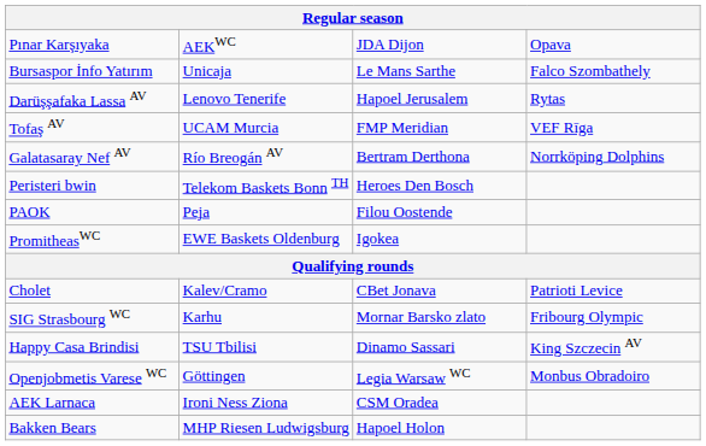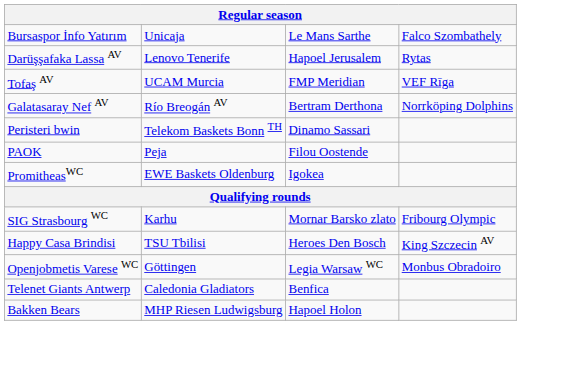- row: Pınar Karşıyaka | AEKWC | JDA Dijon | Opava
Peristeri bwin | column 3: Heroes Den Bosch -> Dinamo Sassari
- row: Cholet | Kalev/Cramo | CBet Jonava | Patrioti Levice
Happy Casa Brindisi | column 3: Dinamo Sassari -> Heroes Den Bosch
+ row: Telenet Giants Antwerp | Caledonia Gladiators | Benfica
- row: AEK Larnaca | Ironi Ness Ziona | CSM Oradea
